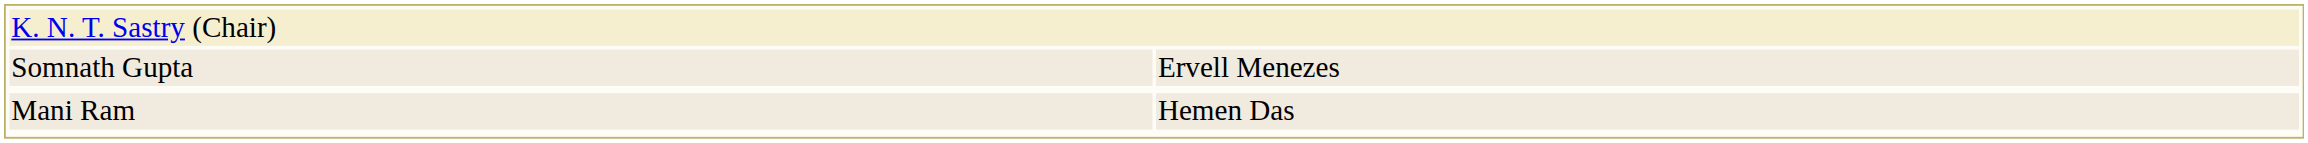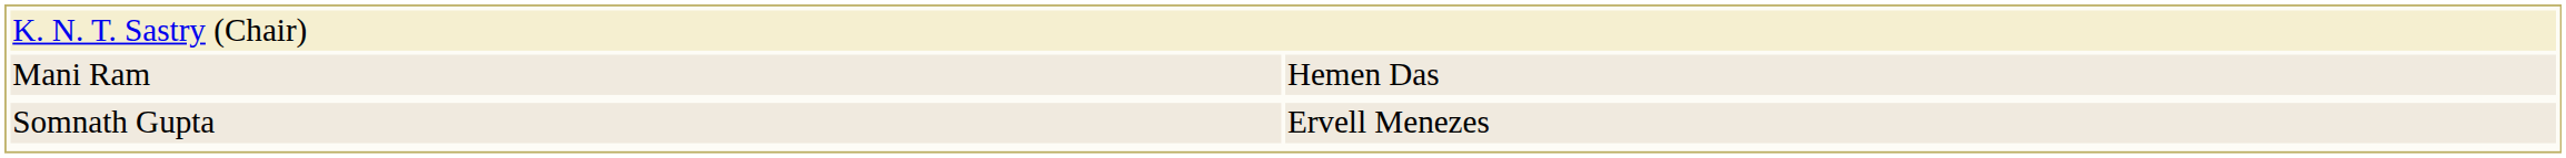rows swapped: Mani Ram <-> Somnath Gupta
